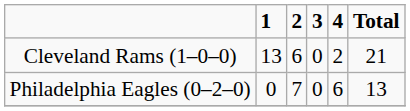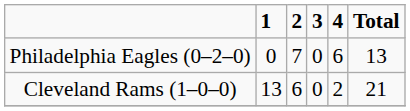rows swapped: Philadelphia Eagles (0–2–0) <-> Cleveland Rams (1–0–0)
